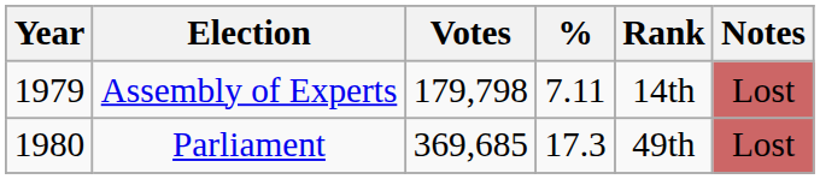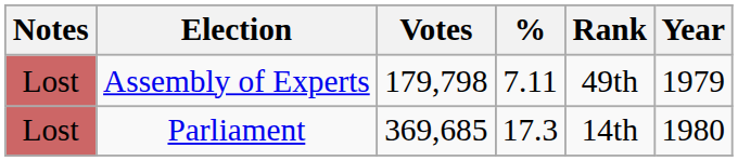columns swapped: Year <-> Notes
Assembly of Experts | Rank: 14th -> 49th
Parliament | Rank: 49th -> 14th
